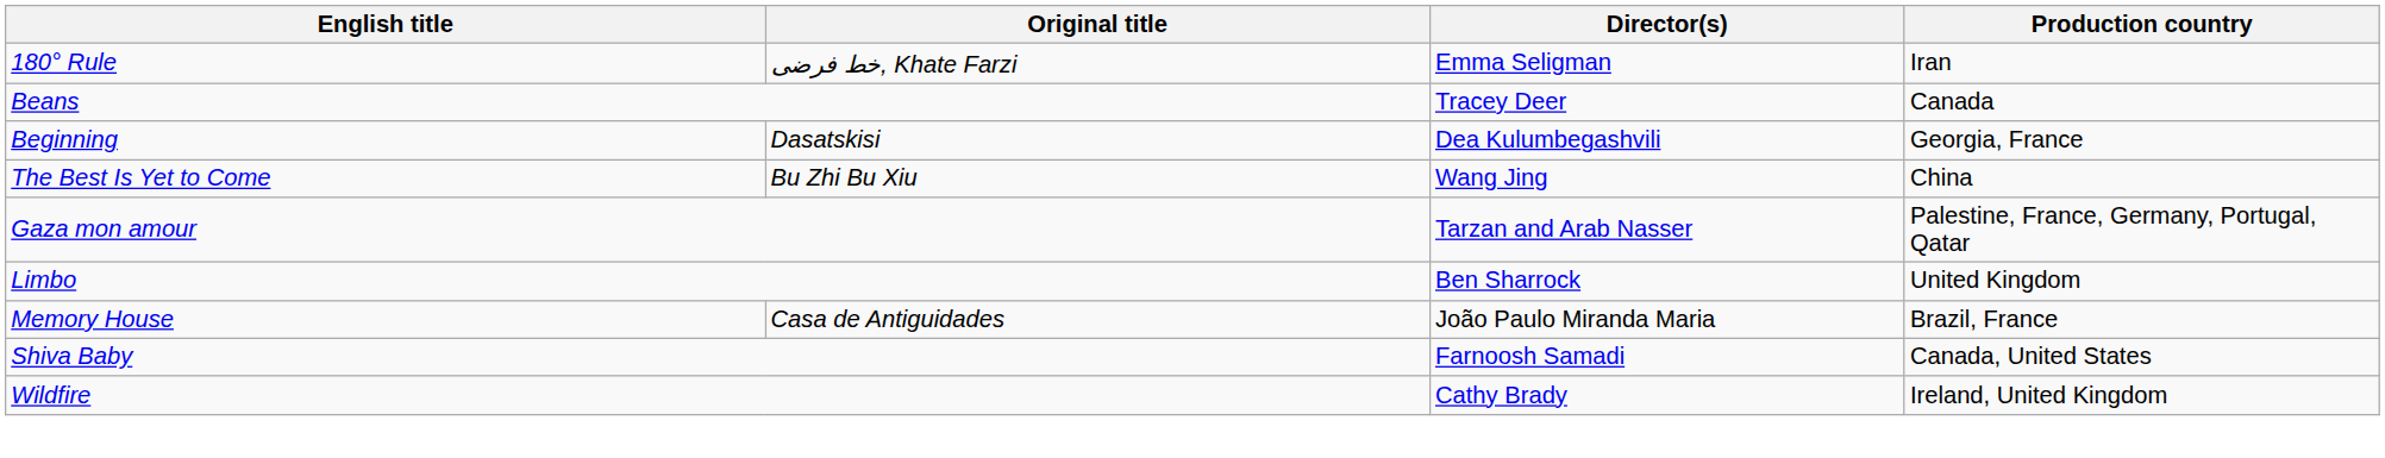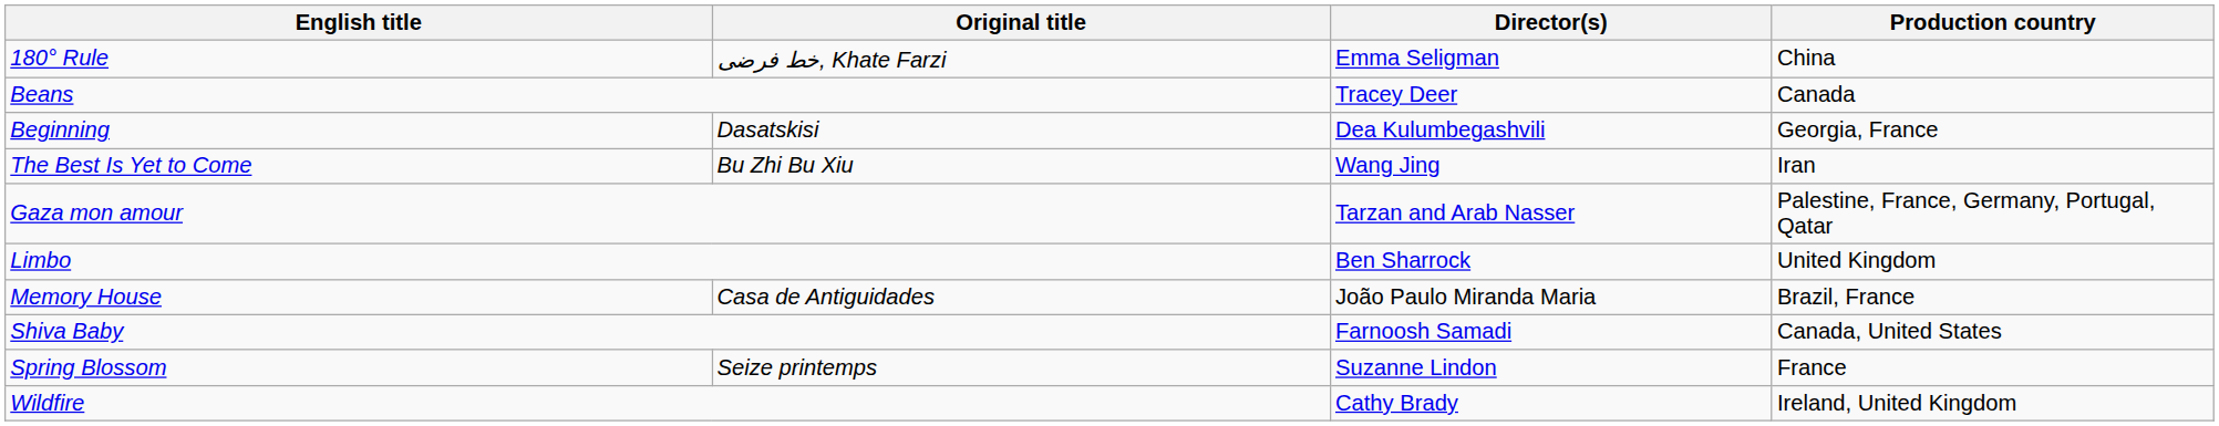180° Rule | Production country: Iran -> China
The Best Is Yet to Come | Production country: China -> Iran
+ row: Spring Blossom | Seize printemps | Suzanne Lindon | France
